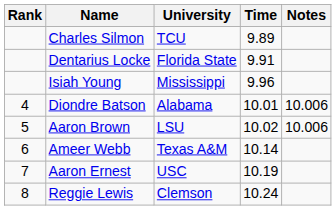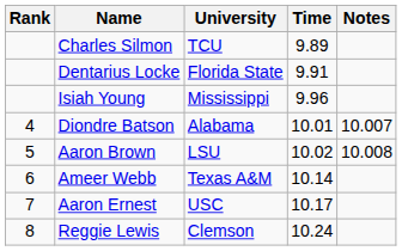Diondre Batson | Notes: 10.006 -> 10.007
Aaron Brown | Notes: 10.006 -> 10.008
Aaron Ernest | Time: 10.19 -> 10.17
